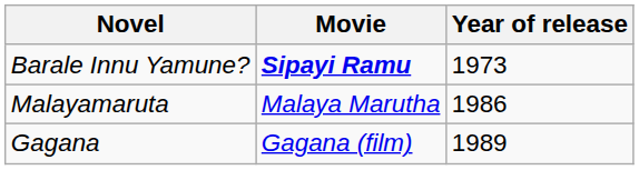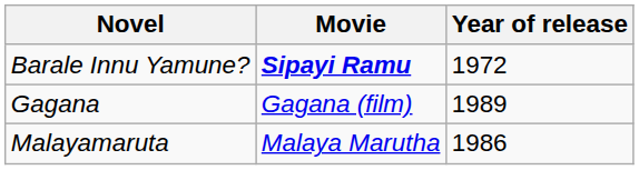Barale Innu Yamune? | Year of release: 1973 -> 1972
rows swapped: Gagana <-> Malayamaruta
